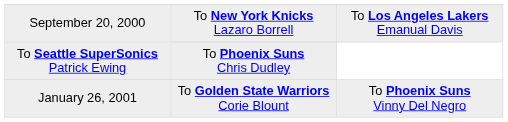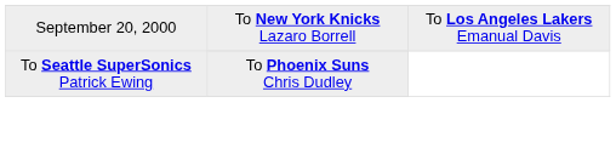- row: January 26, 2001 | To Golden State Warriors Corie Blount | To Phoenix Suns Vinny Del Negro
